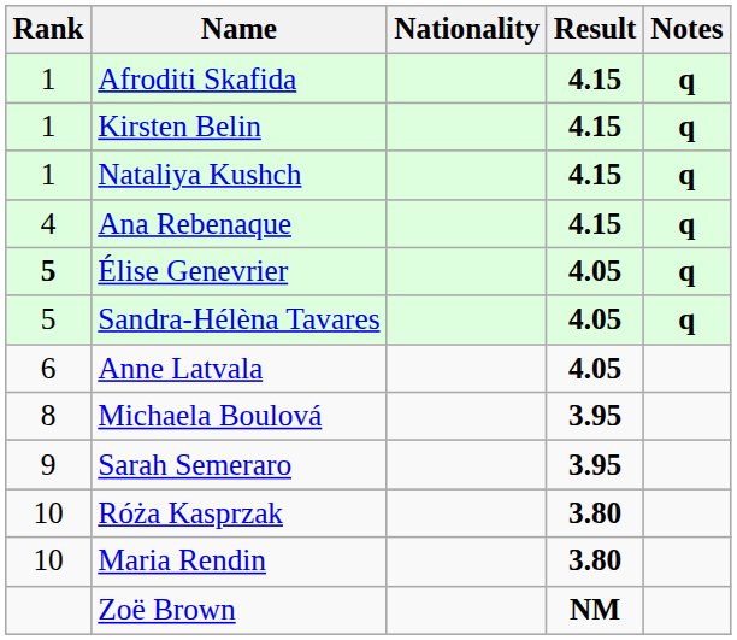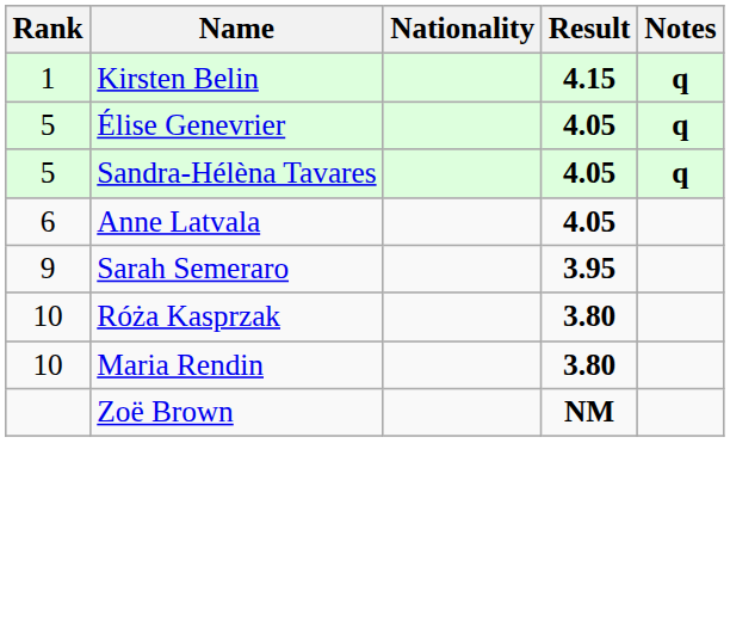- row: 1 | Afroditi Skafida | 4.15 | q
- row: 1 | Nataliya Kushch | 4.15 | q
- row: 4 | Ana Rebenaque | 4.15 | q
Élise Genevrier | Rank: bold -> normal
- row: 8 | Michaela Boulová | 3.95
